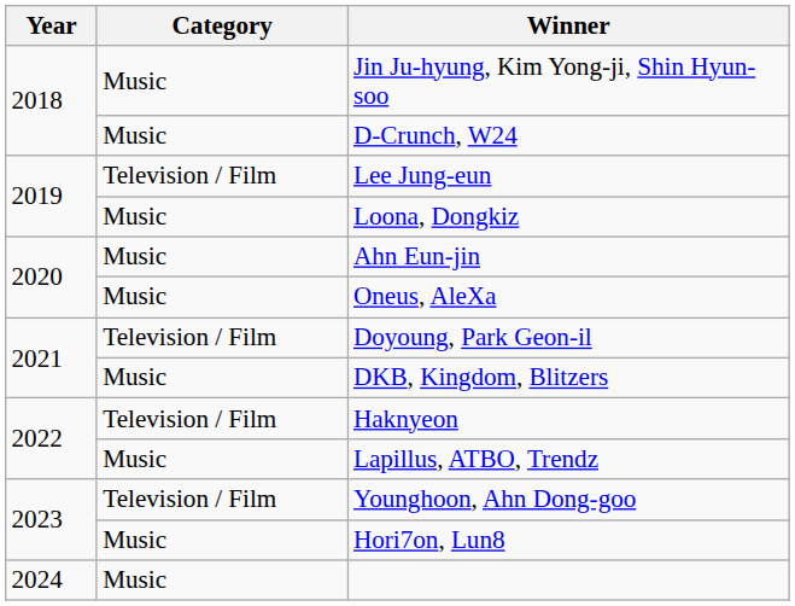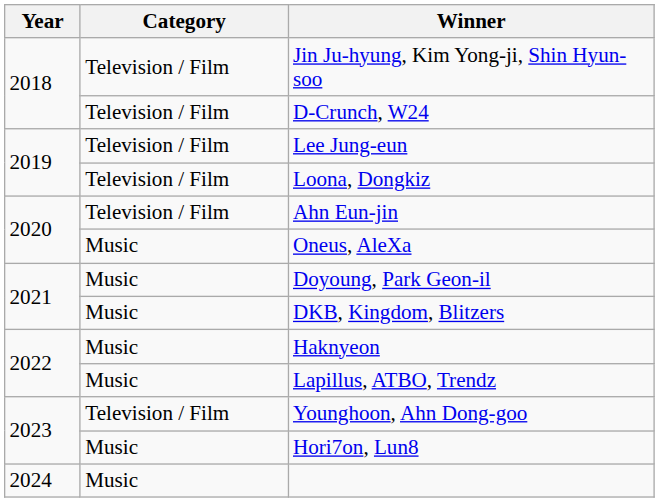Jin Ju-hyung, Kim Yong-ji, Shin Hyun-soo | Category: Music -> Television / Film
D-Crunch, W24 | Category: Music -> Television / Film
Loona, Dongkiz | Category: Music -> Television / Film
Ahn Eun-jin | Category: Music -> Television / Film
Doyoung, Park Geon-il | Category: Television / Film -> Music
Haknyeon | Category: Television / Film -> Music
